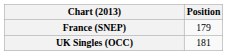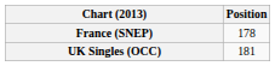France (SNEP) | Position: 179 -> 178
